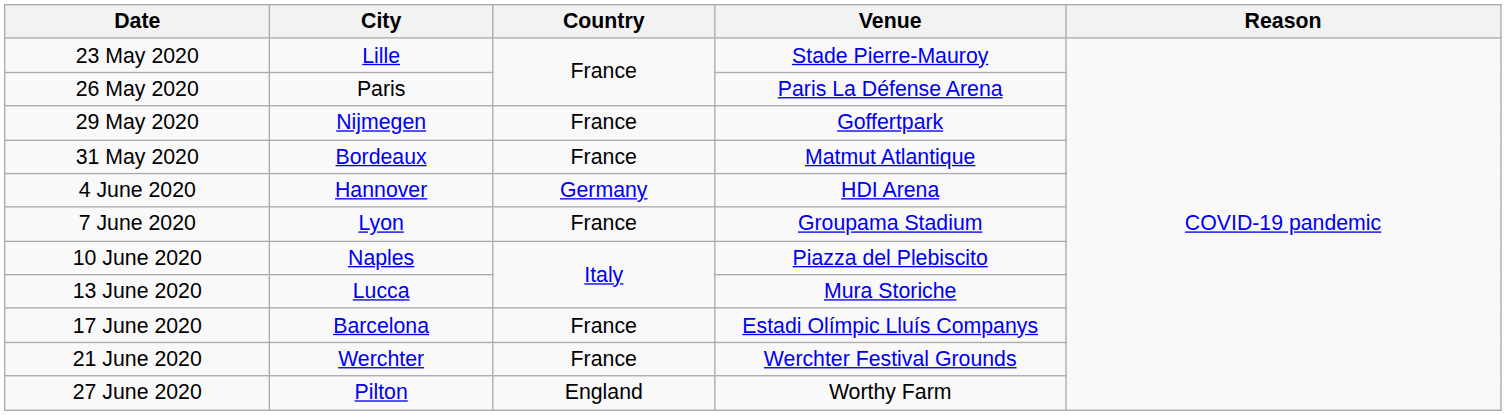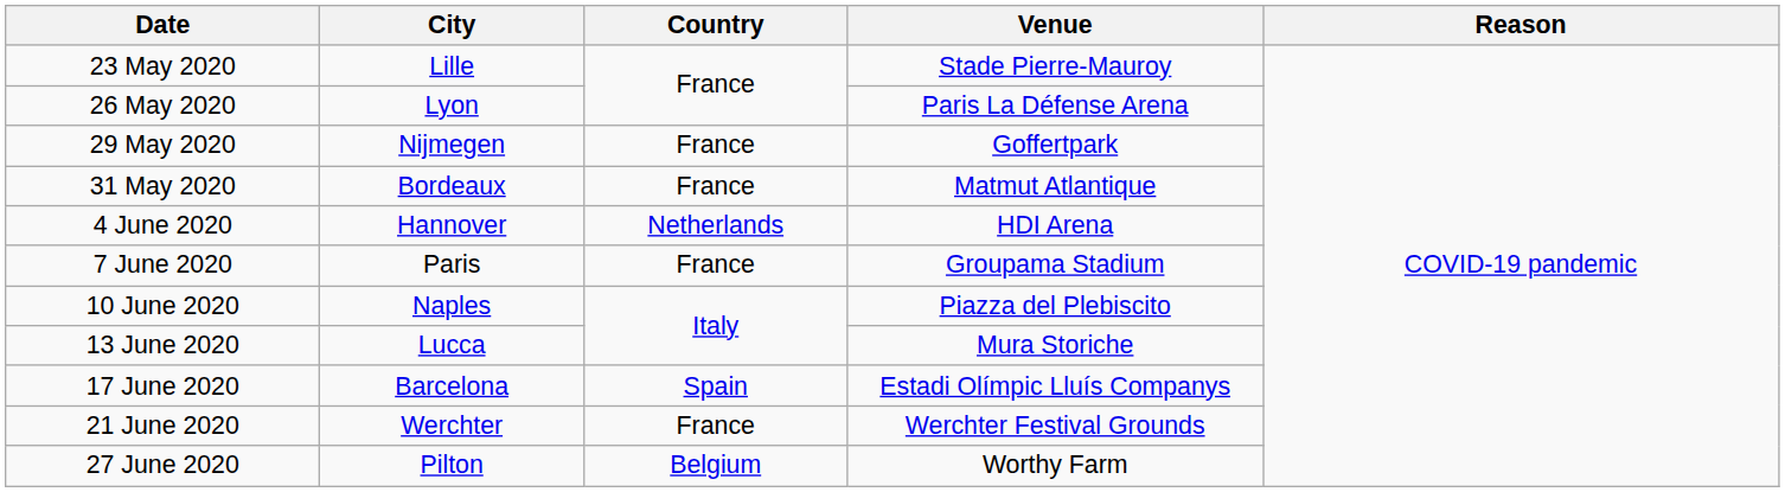26 May 2020 | City: Paris -> Lyon
4 June 2020 | Country: Germany -> Netherlands
7 June 2020 | City: Lyon -> Paris
17 June 2020 | Country: France -> Spain
27 June 2020 | Country: England -> Belgium
